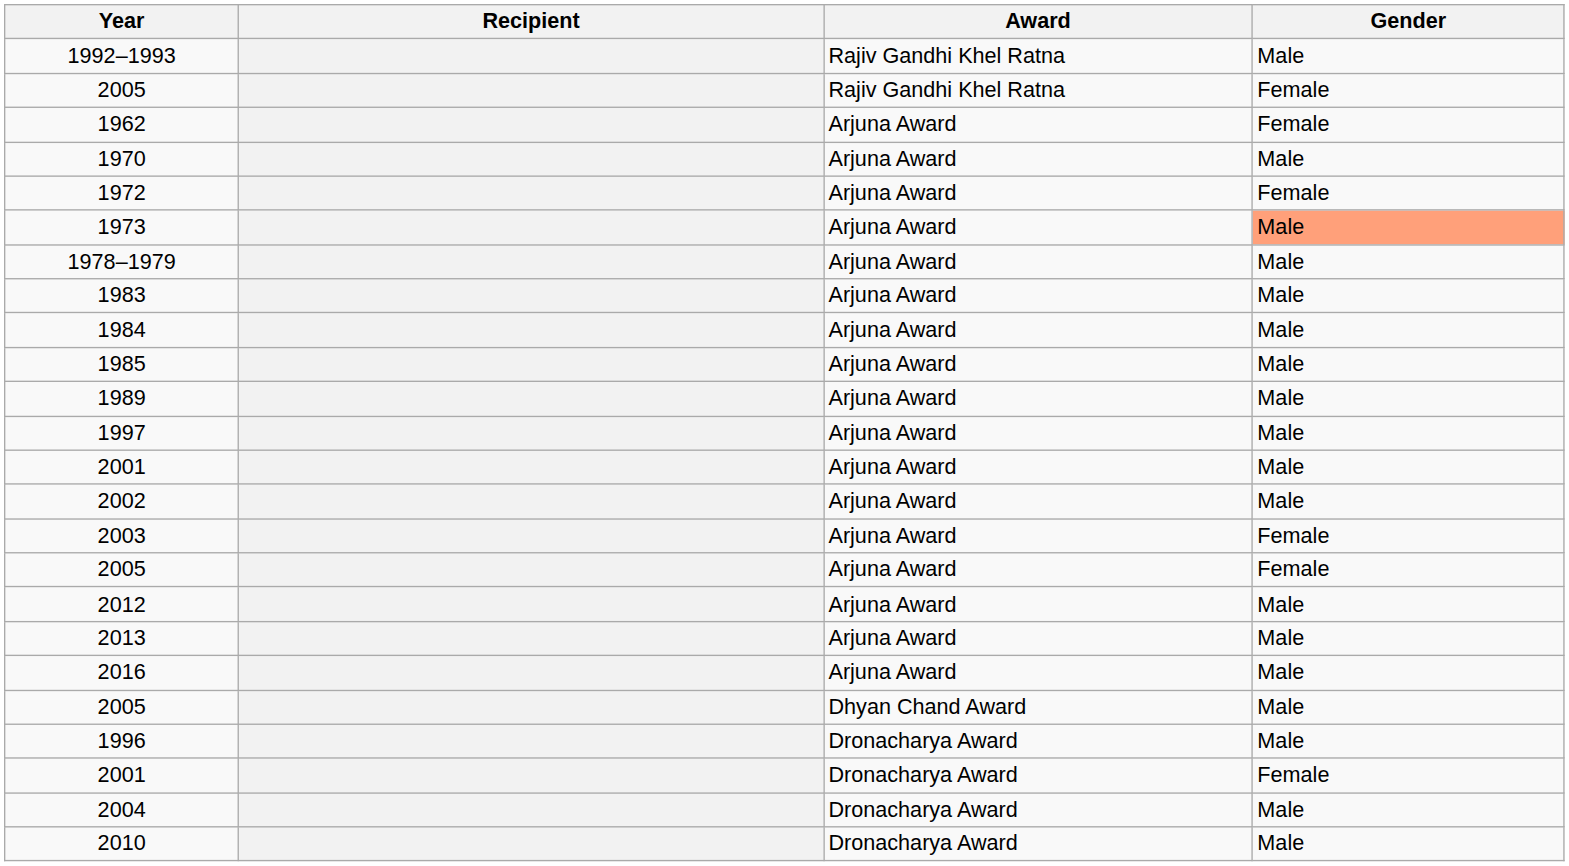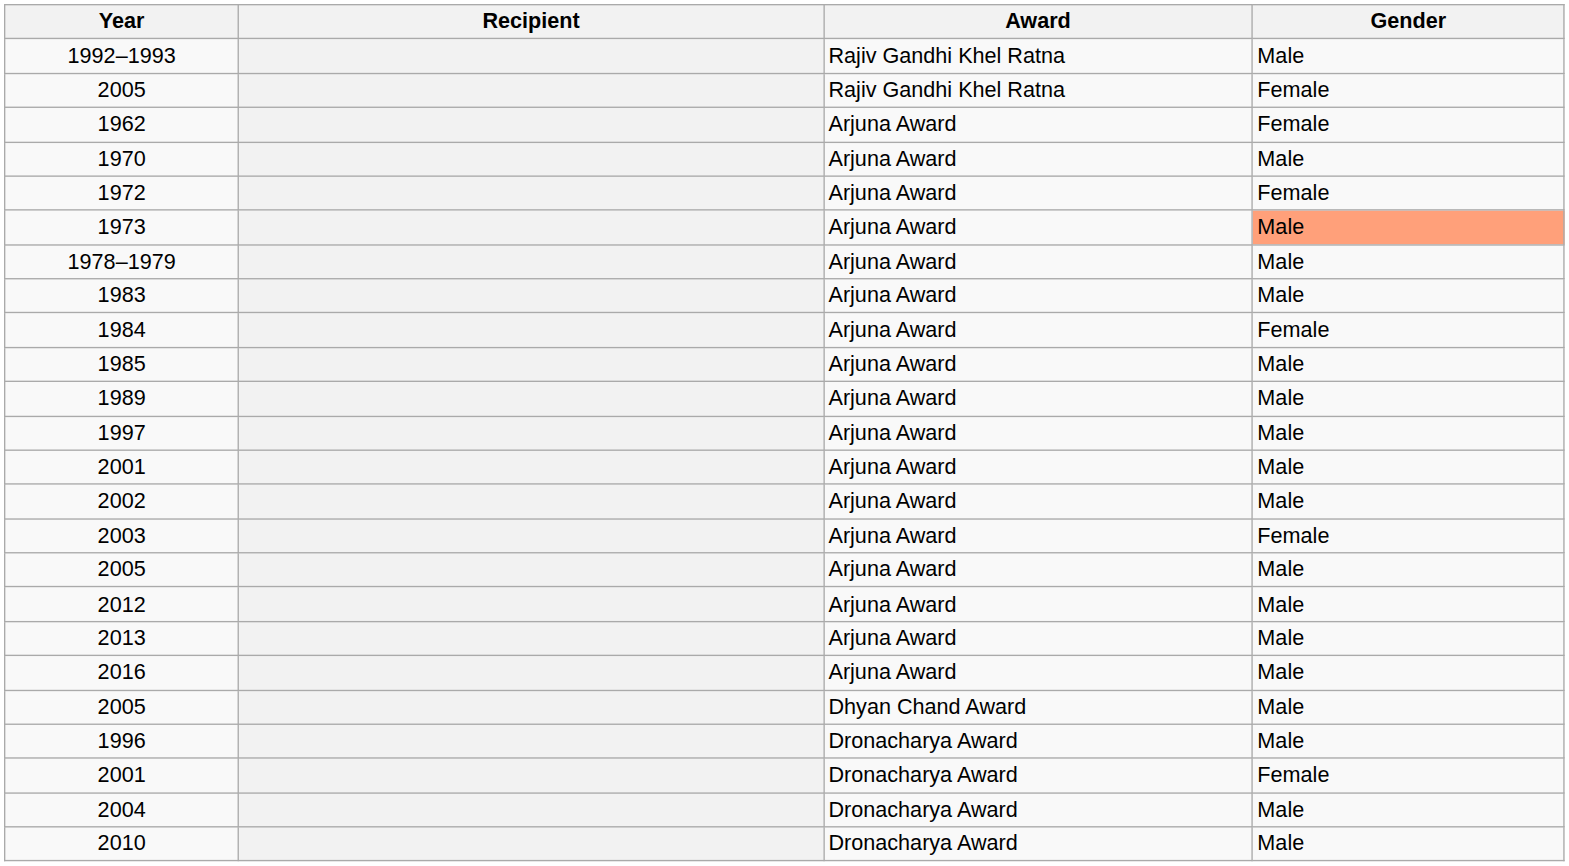1984 | Gender: Male -> Female
2005 / Arjuna Award | Gender: Female -> Male
